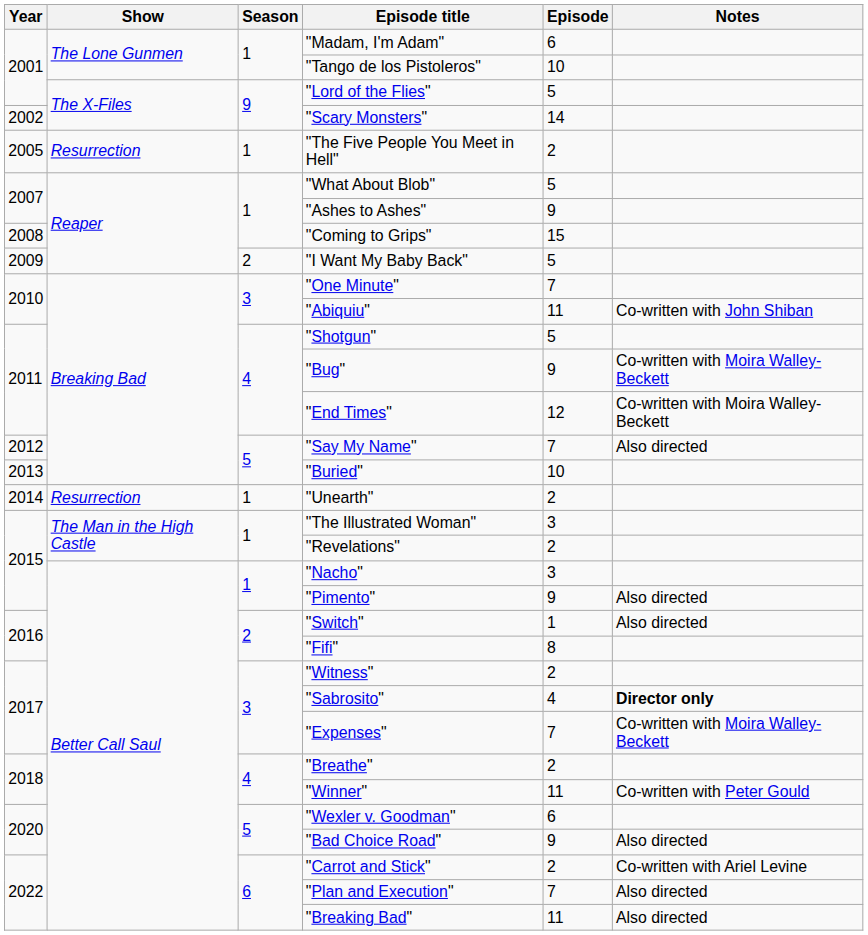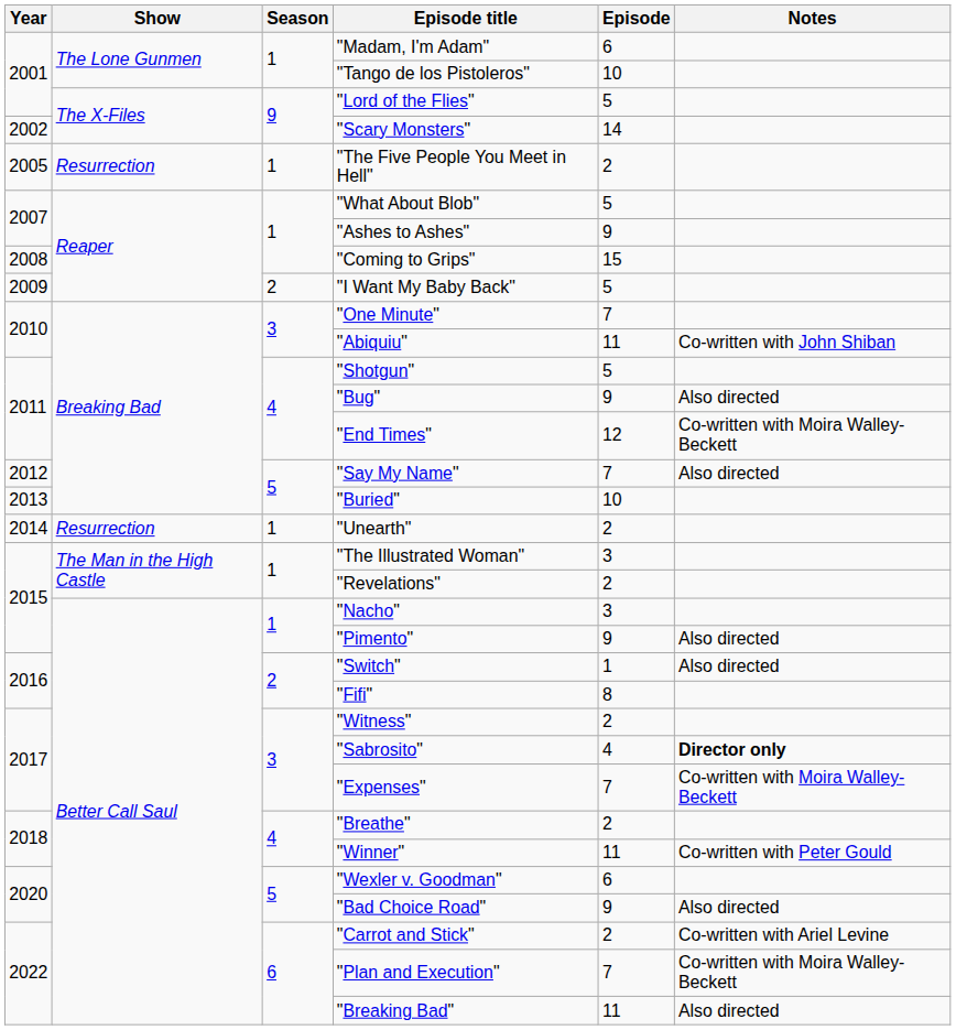"Bug" | Notes: Co-written with Moira Walley-Beckett -> Also directed
"Plan and Execution" | Notes: Also directed -> Co-written with Moira Walley-Beckett
